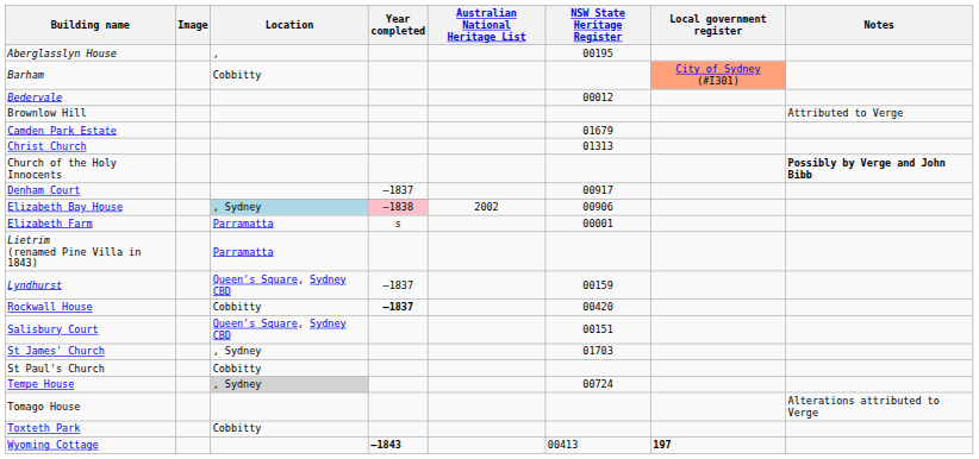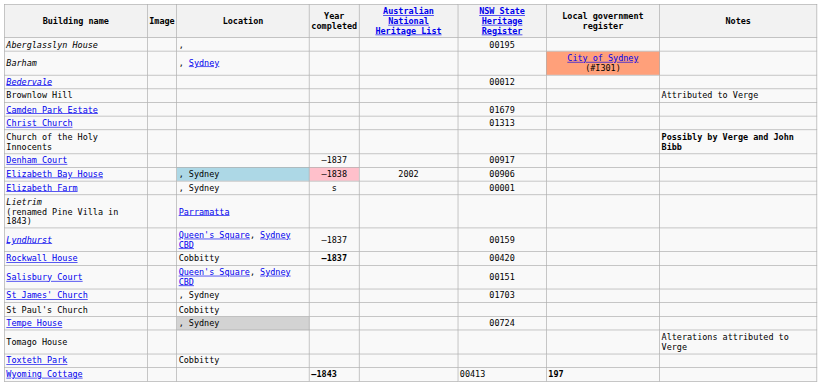Barham | Location: Cobbitty -> , Sydney
Elizabeth Farm | Location: Parramatta -> , Sydney
